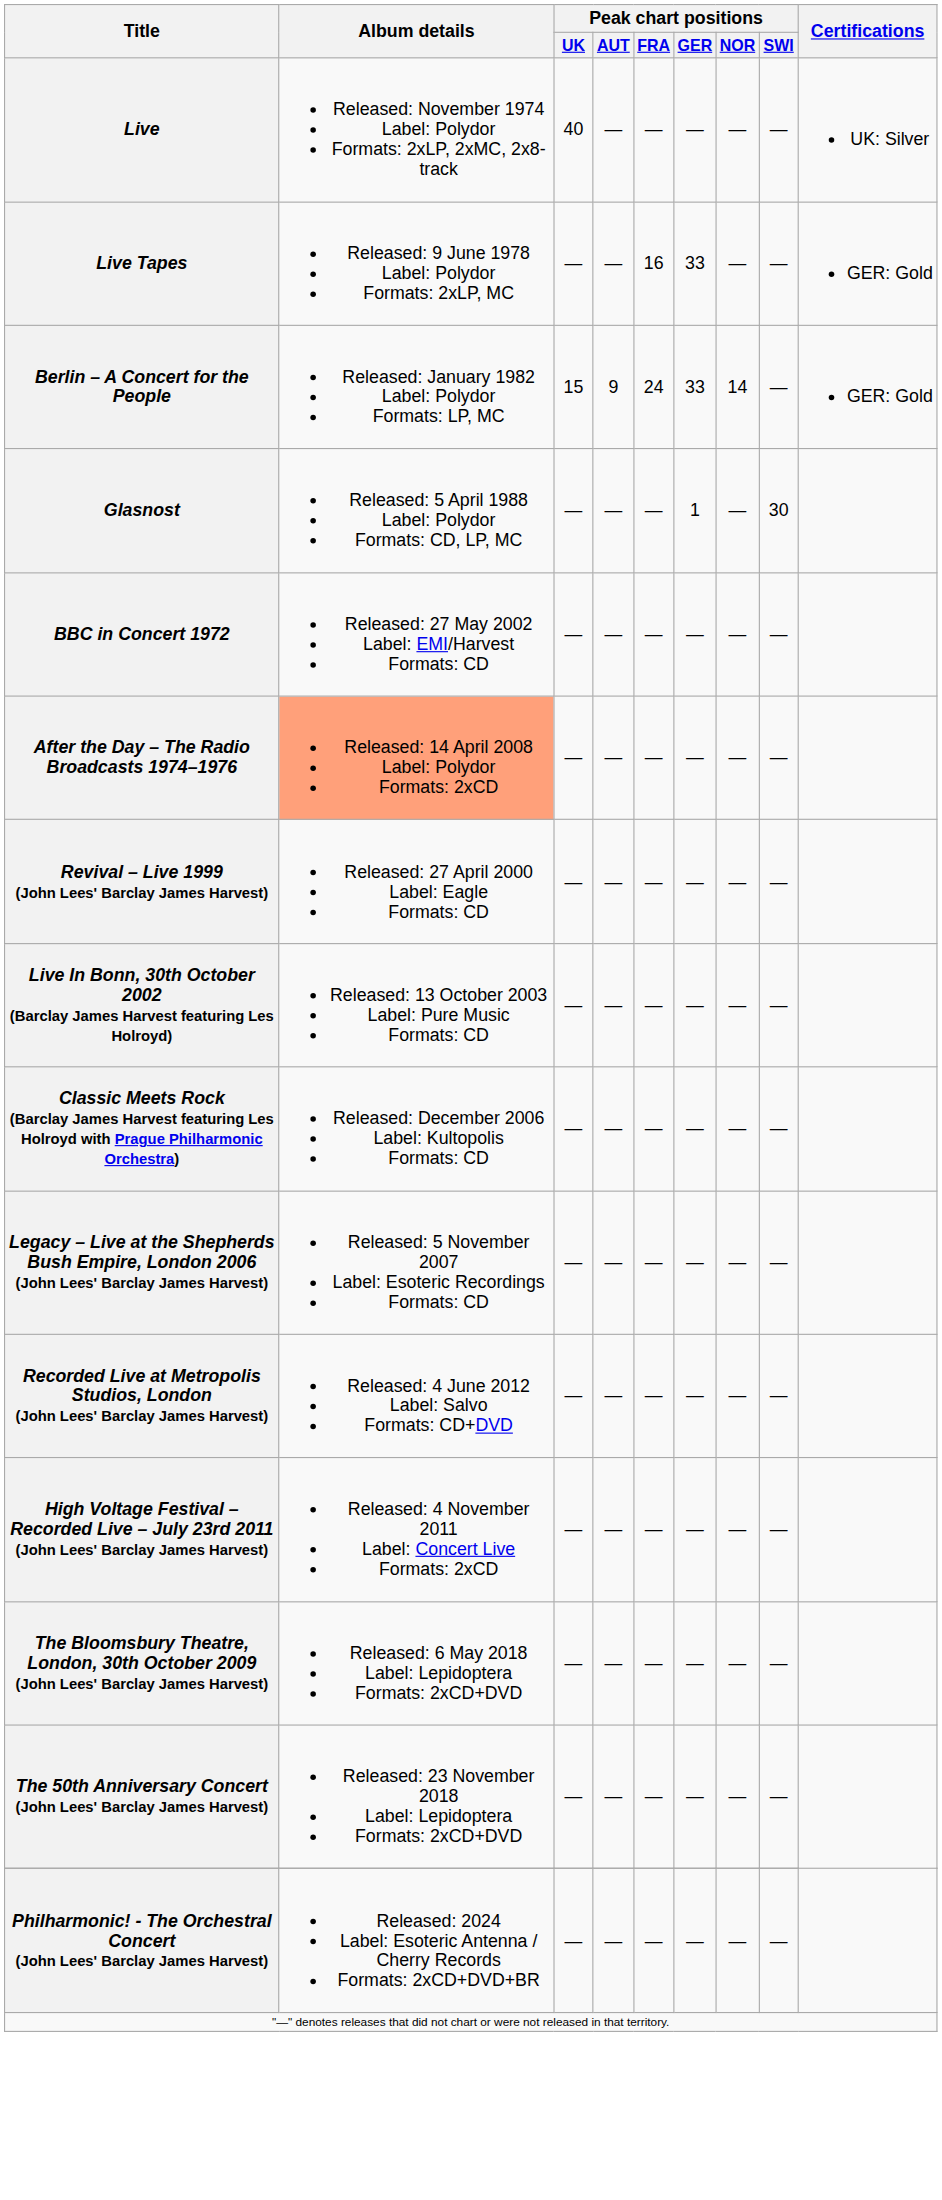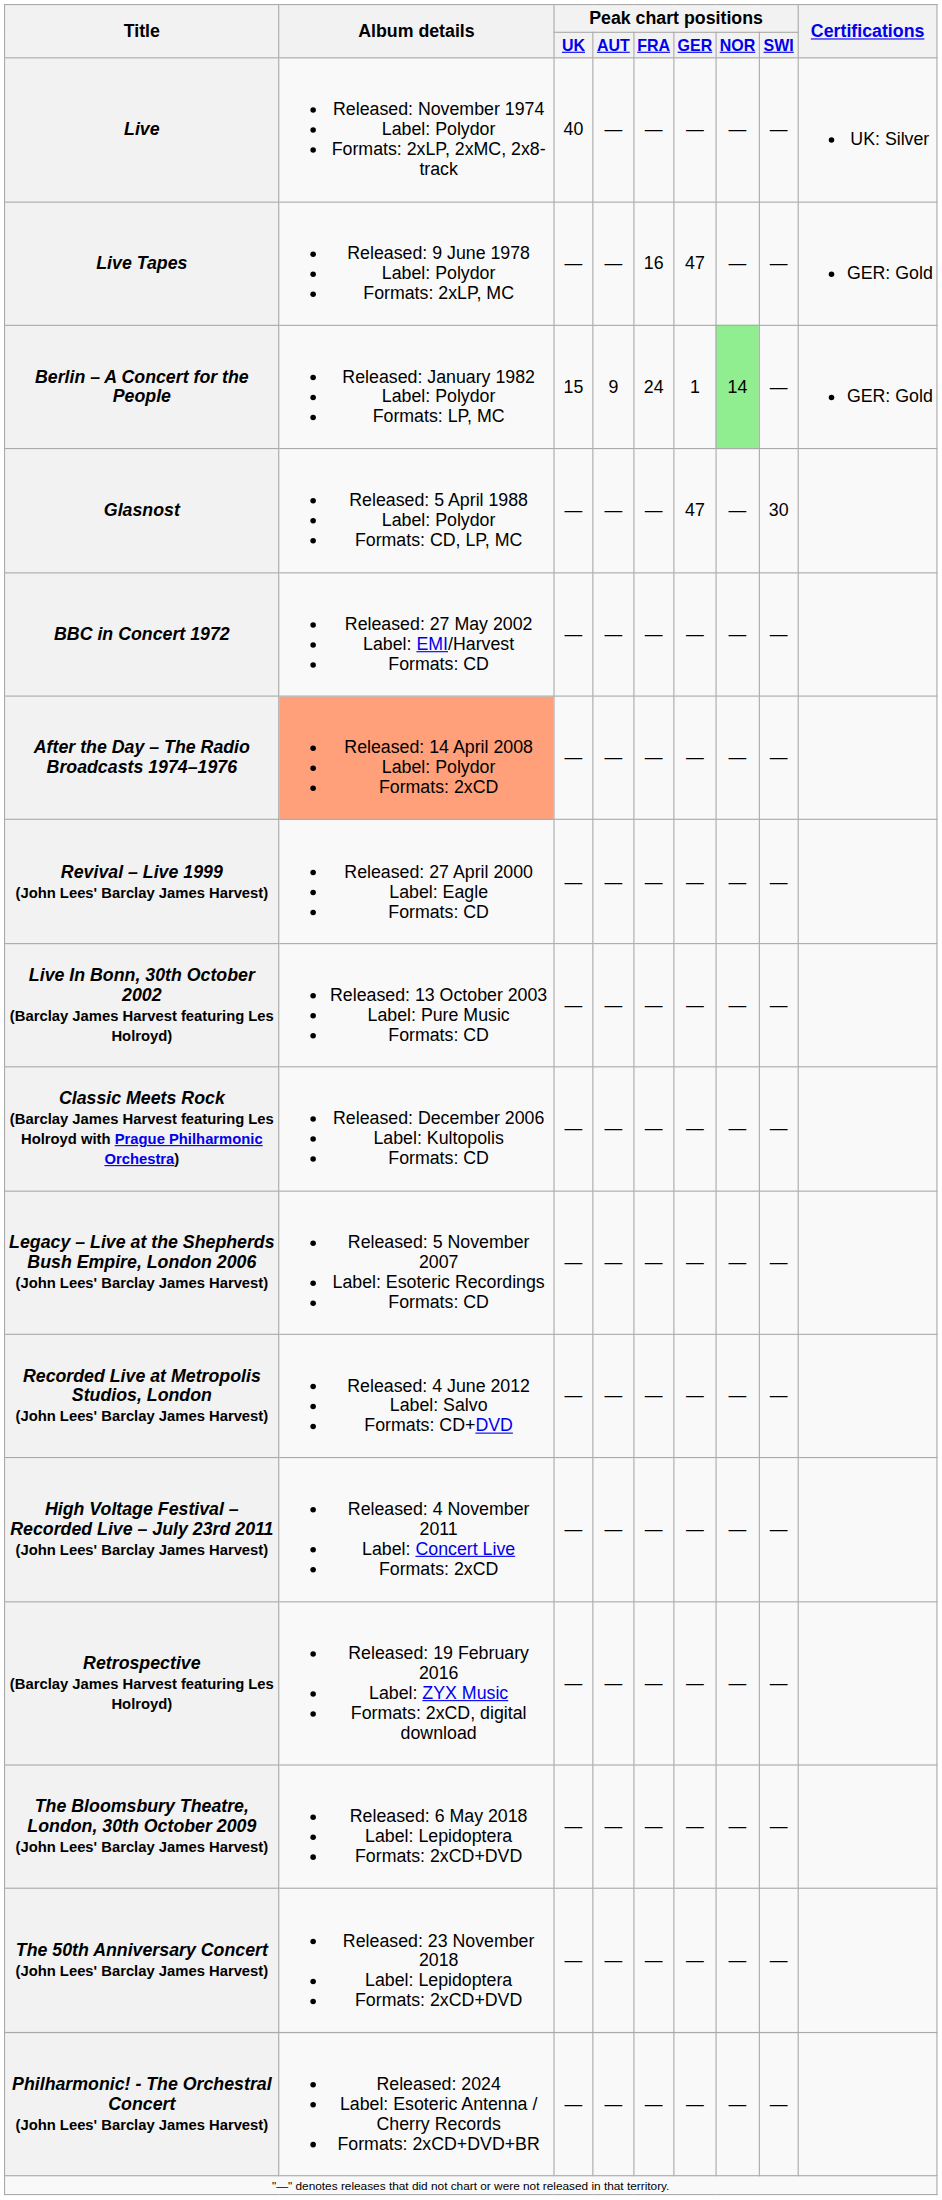Live Tapes | Peak chart positions / GER: 33 -> 47
Berlin – A Concert for the People | Peak chart positions / GER: 33 -> 1
Berlin – A Concert for the People | Peak chart positions / NOR: no background -> lightgreen background
Glasnost | Peak chart positions / GER: 1 -> 47
+ row: Retrospective (Barclay James Harvest featuring Les Holroyd) | Released: 19 February 2016 Label: ZYX Music Formats: 2xCD, digital download | — | — | — | — | — | —
